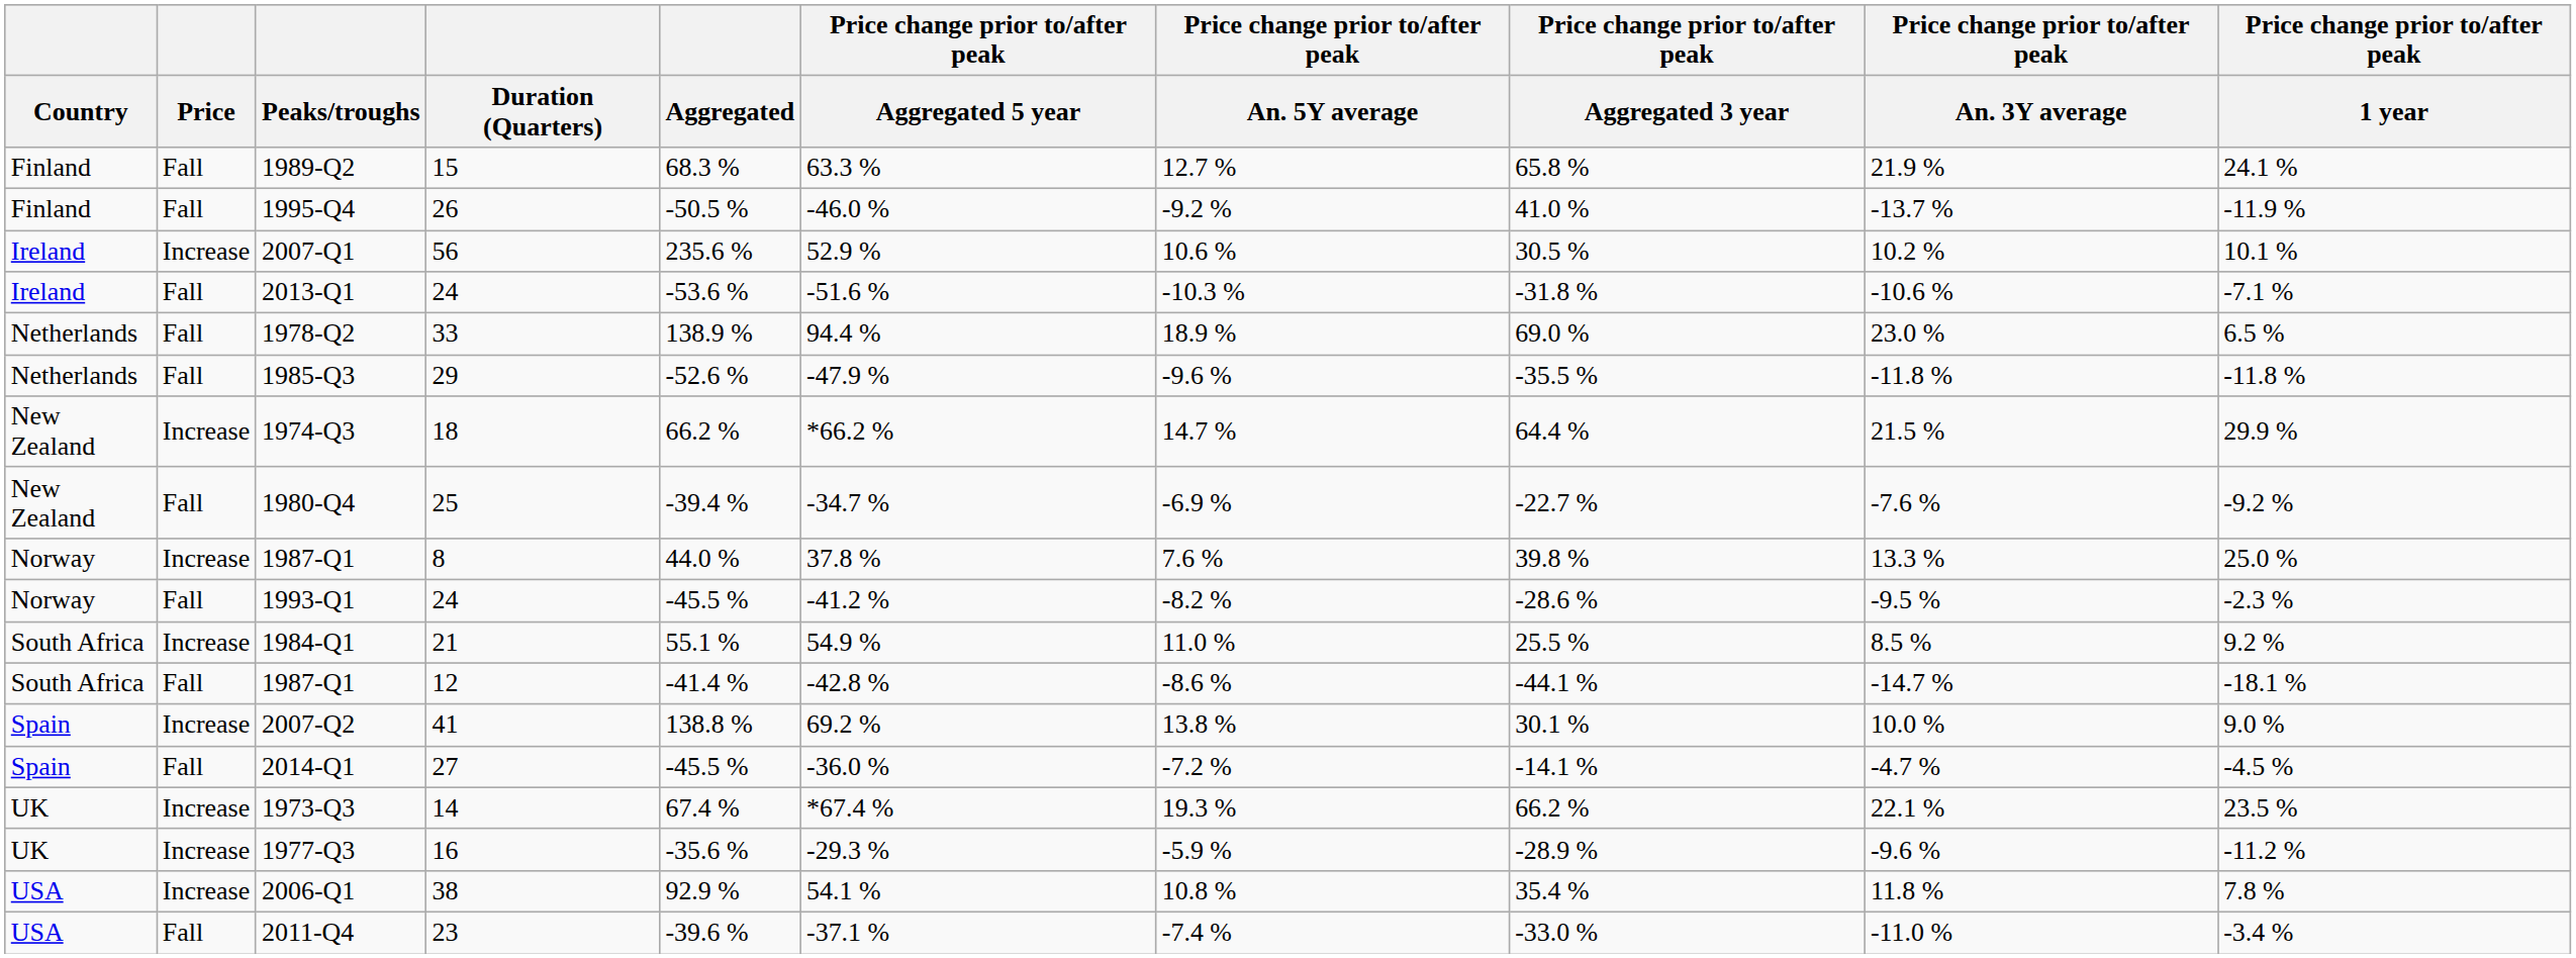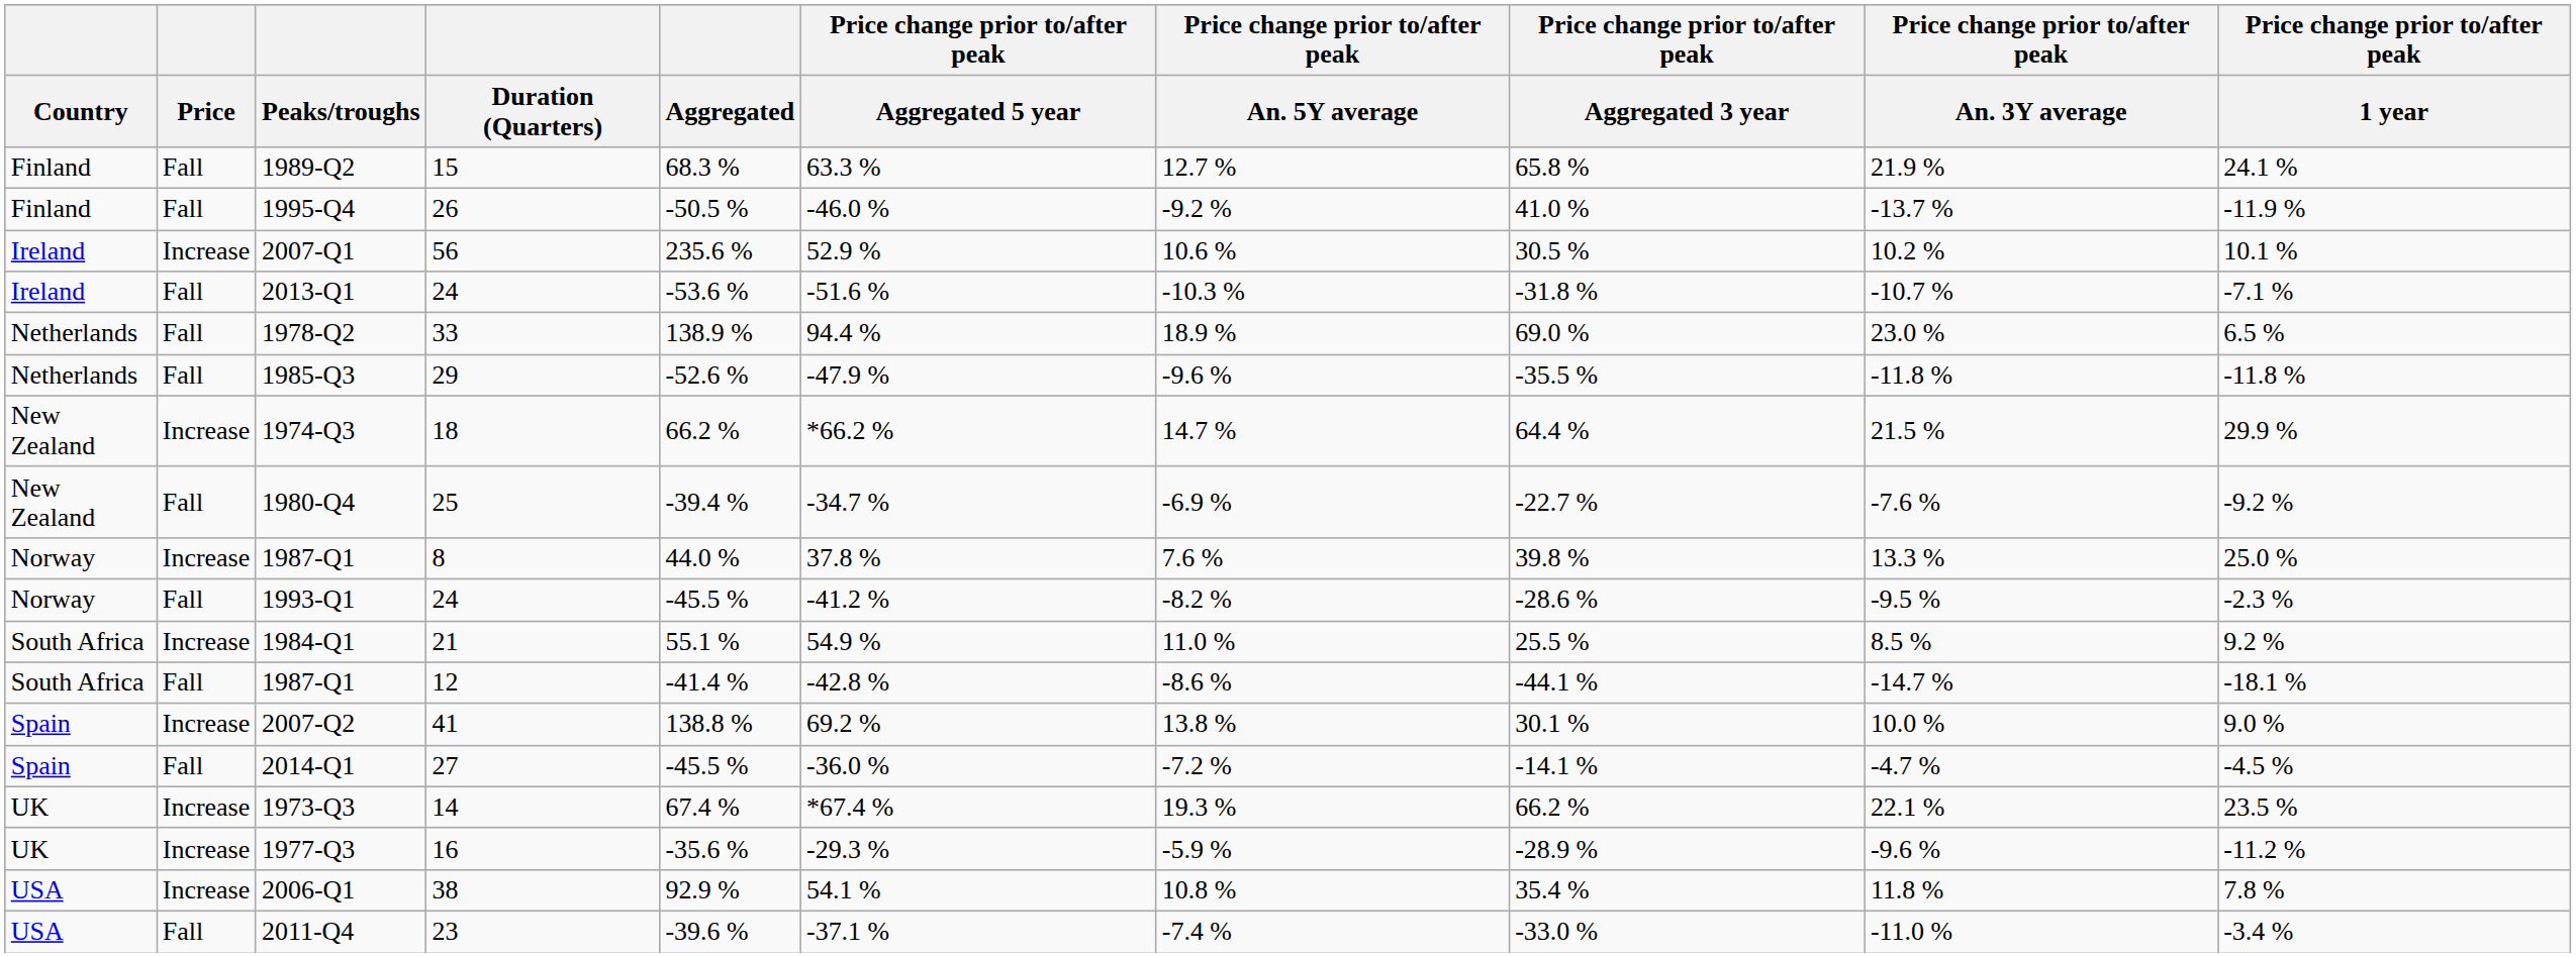2013-Q1 | Price change prior to/after peak / An. 3Y average: -10.6 % -> -10.7 %
